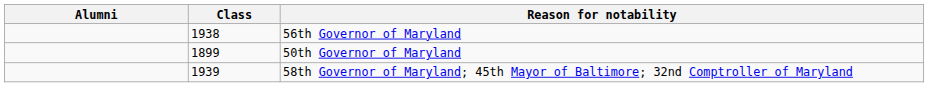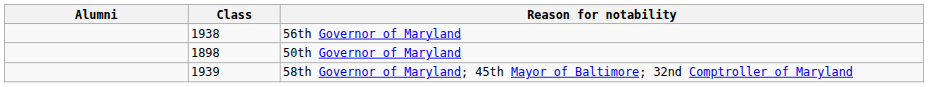50th Governor of Maryland | Class: 1899 -> 1898
